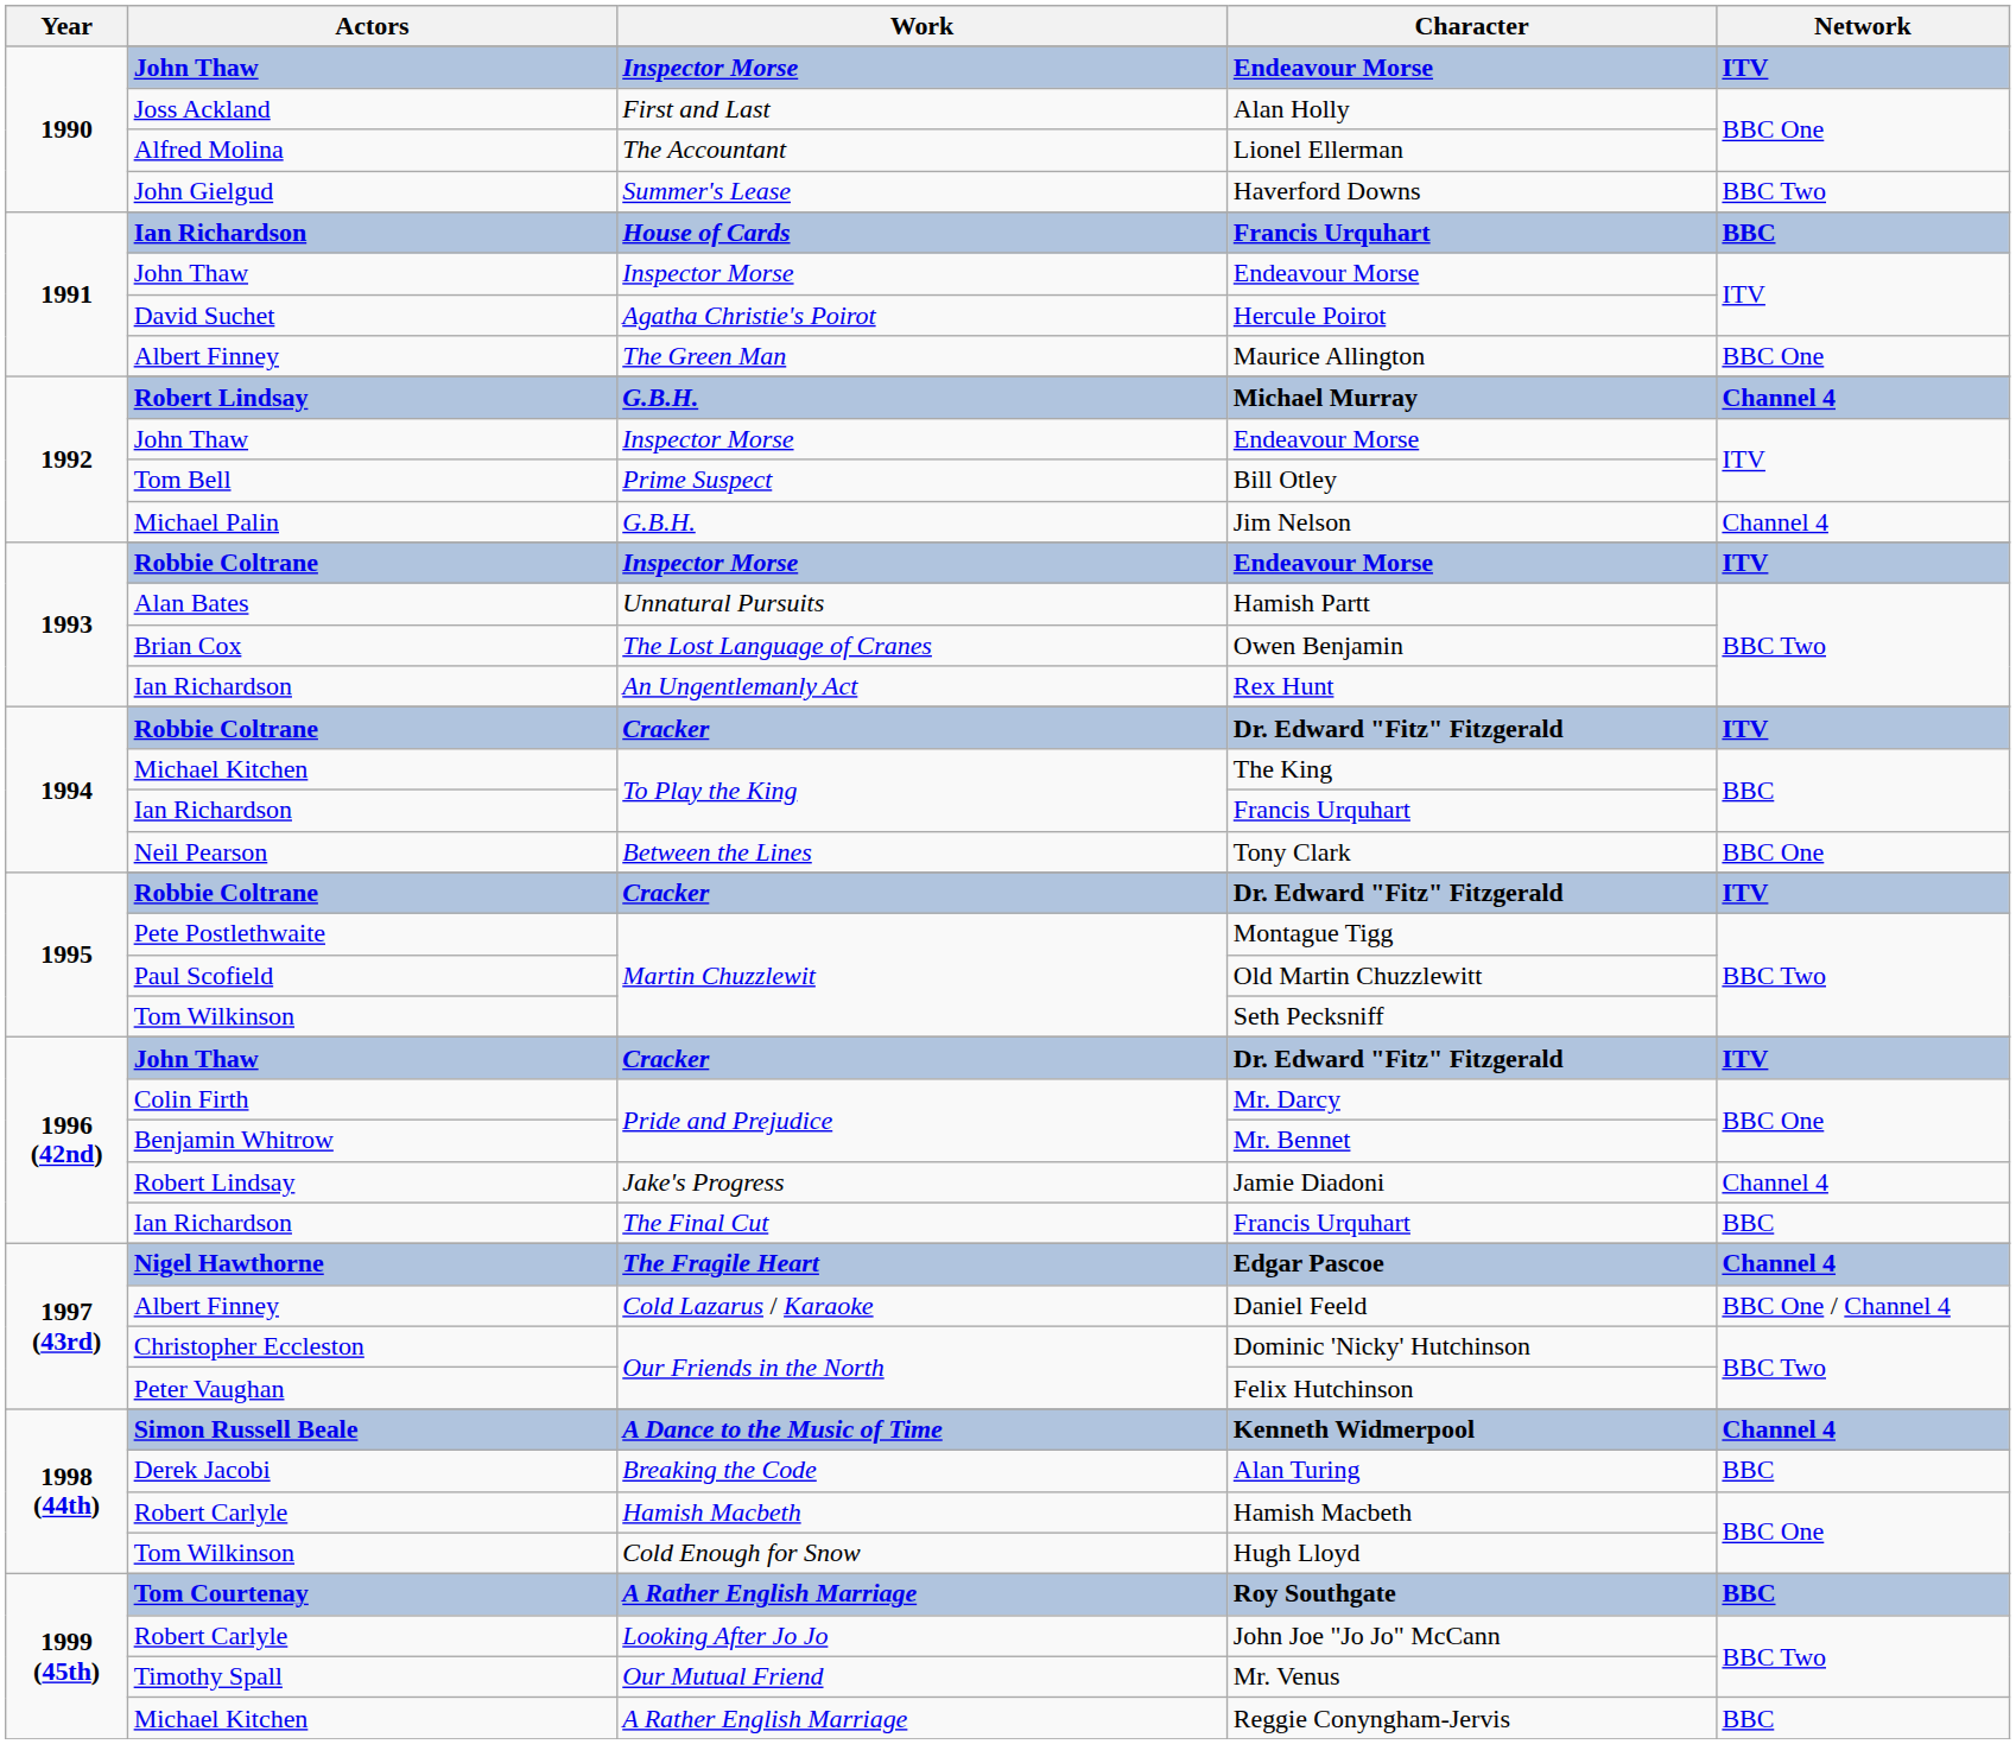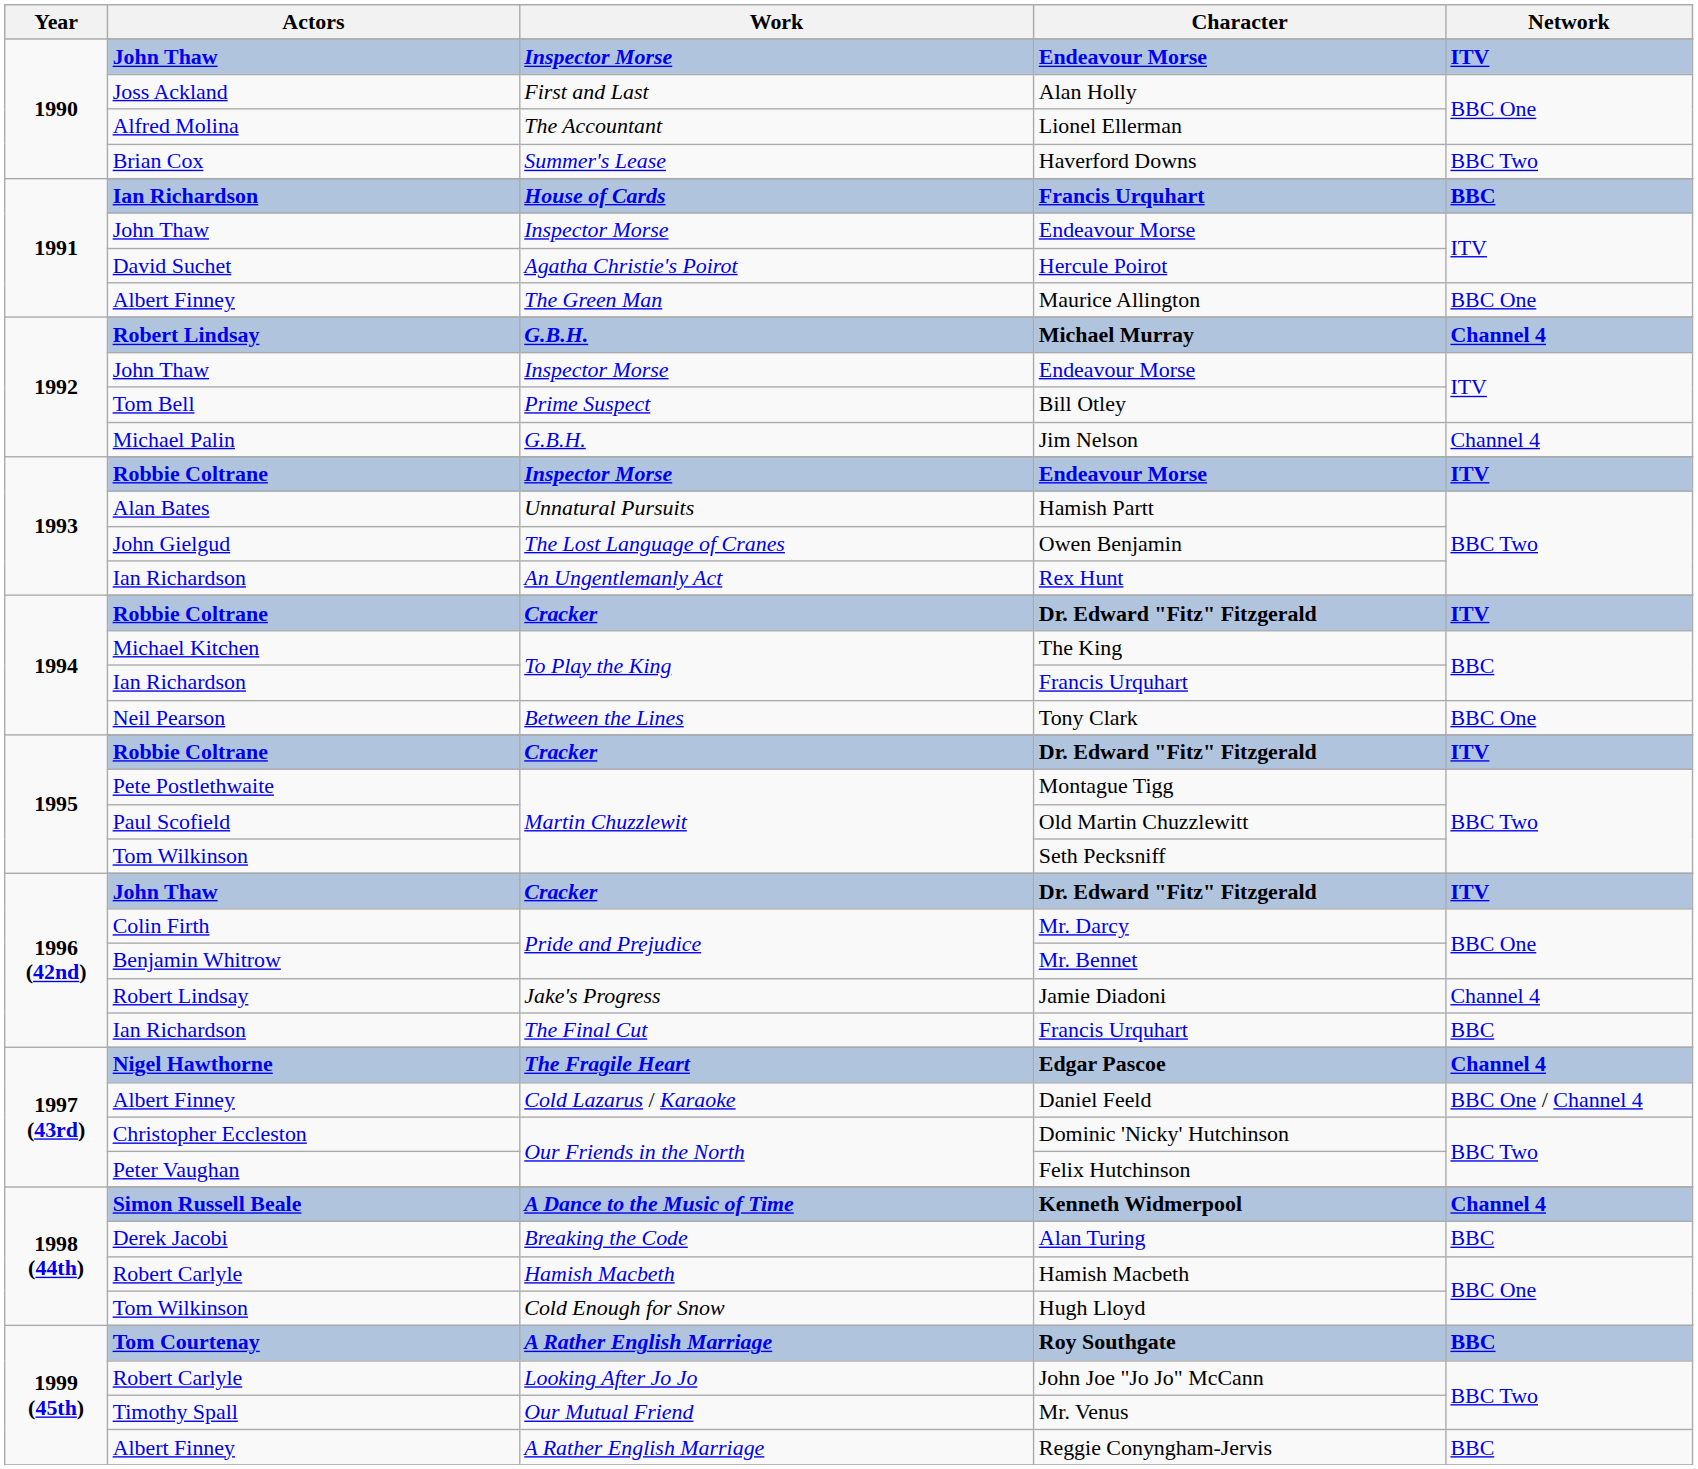Haverford Downs | Actors: John Gielgud -> Brian Cox
Owen Benjamin | Actors: Brian Cox -> John Gielgud
Reggie Conyngham-Jervis | Actors: Michael Kitchen -> Albert Finney
